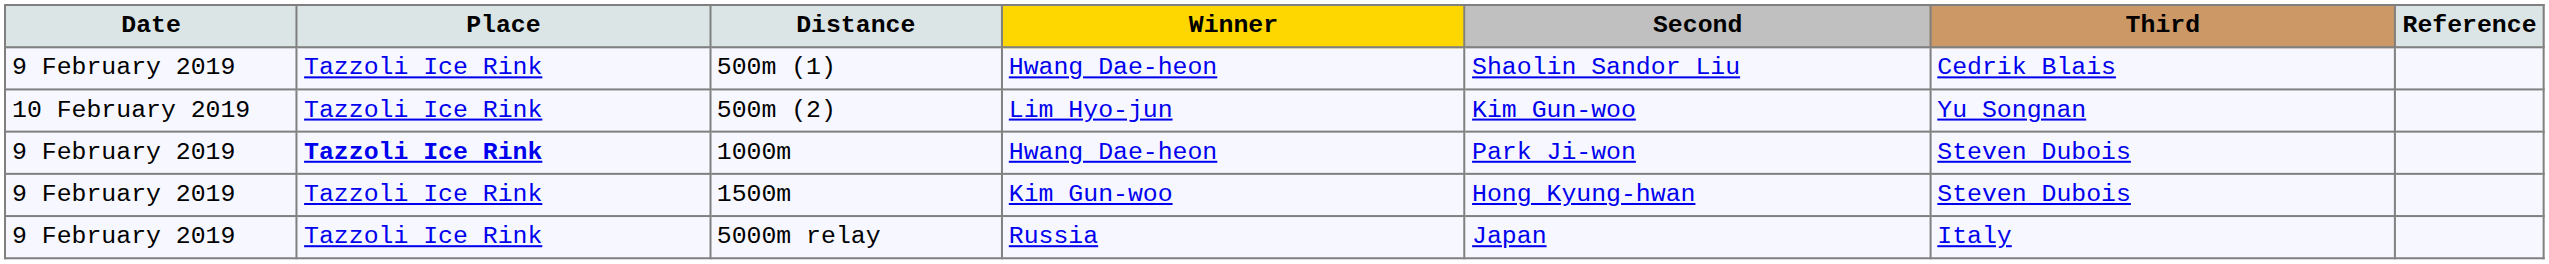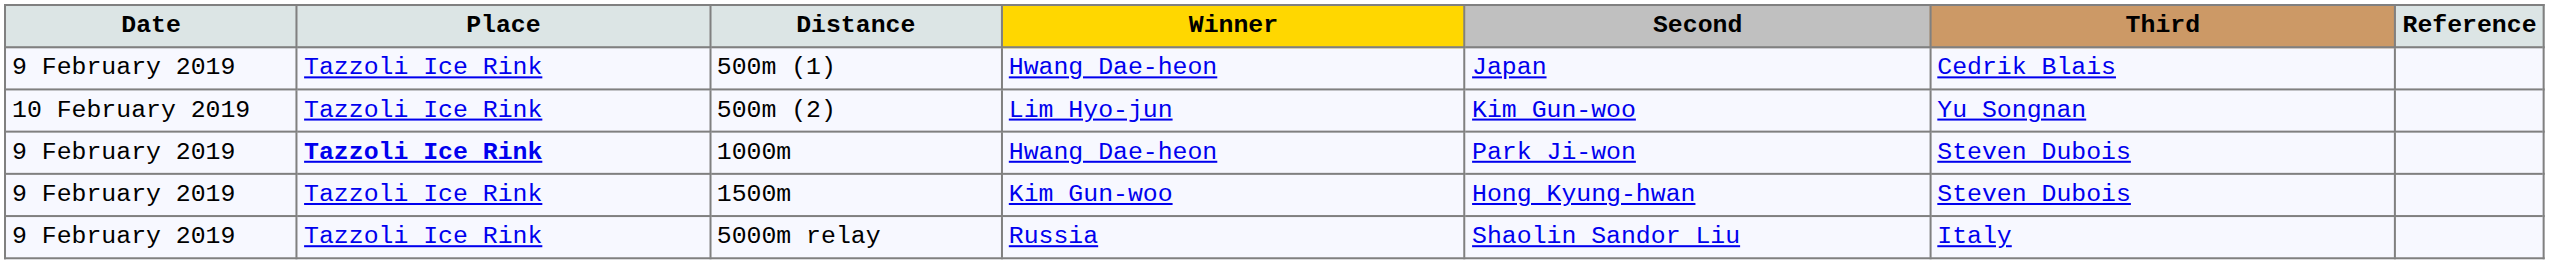500m (1) | Second: Shaolin Sandor Liu -> Japan
5000m relay | Second: Japan -> Shaolin Sandor Liu
